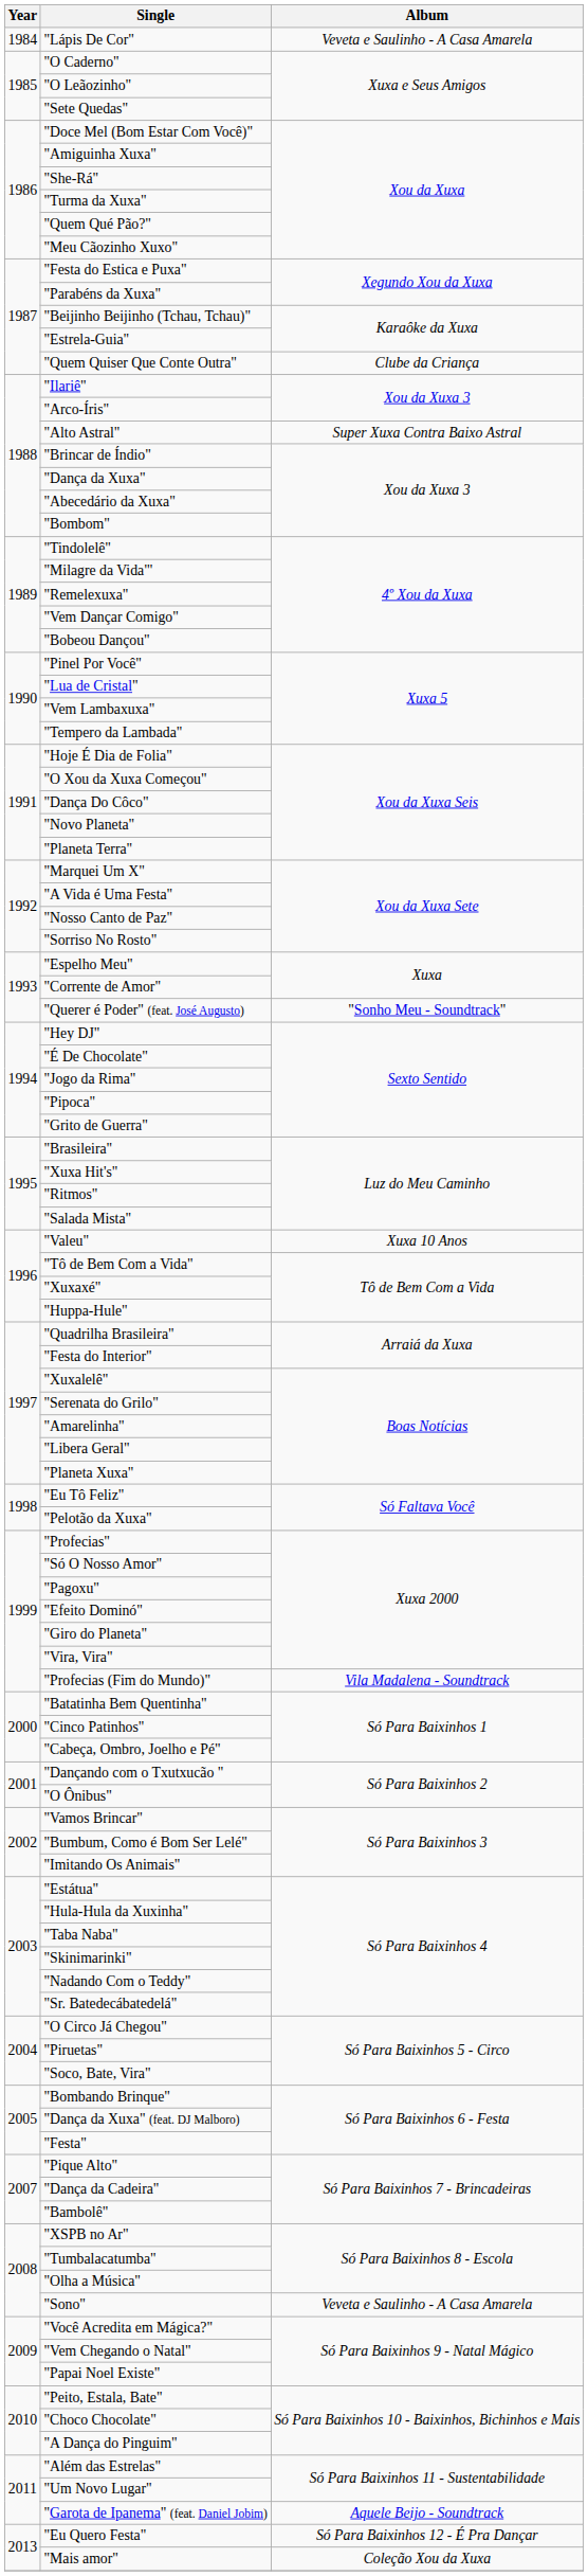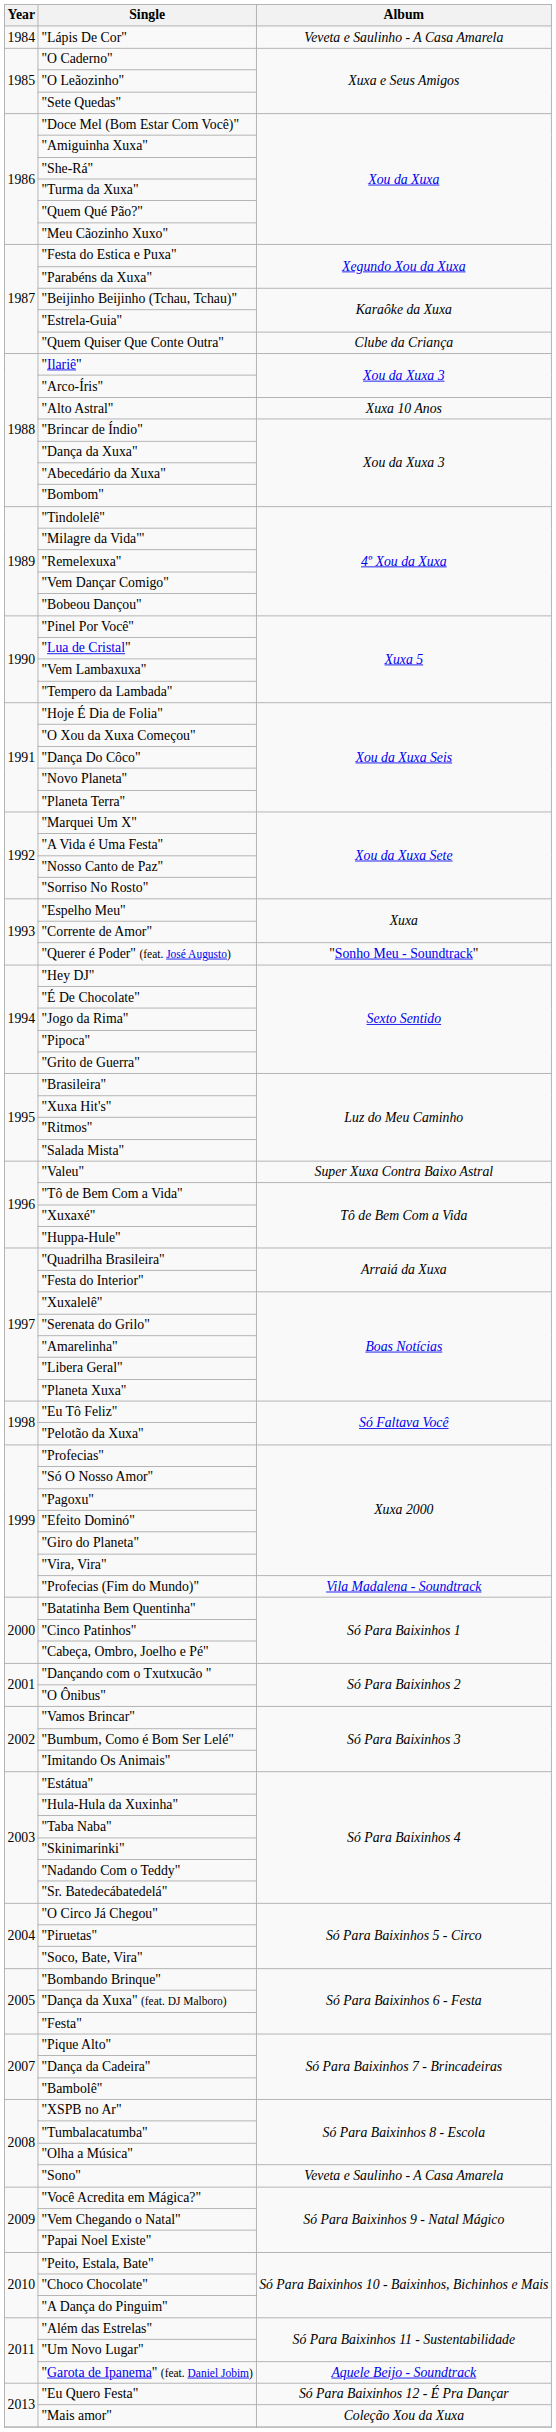"Alto Astral" | Album: Super Xuxa Contra Baixo Astral -> Xuxa 10 Anos
"Valeu" | Album: Xuxa 10 Anos -> Super Xuxa Contra Baixo Astral
